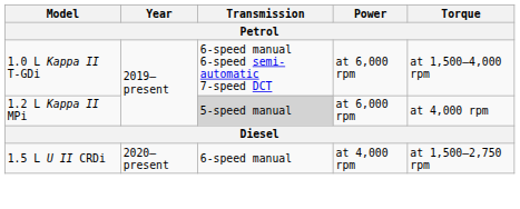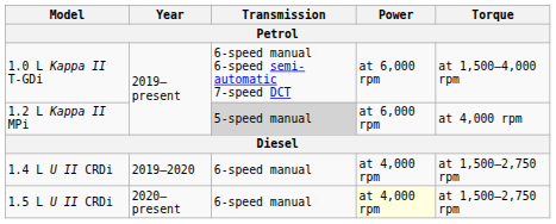+ row: 1.4 L U II CRDi | 2019–2020 | 6-speed manual | at 4,000 rpm | at 1,500–2,750 rpm
1.5 L U II CRDi | Power: no background -> lightyellow background
